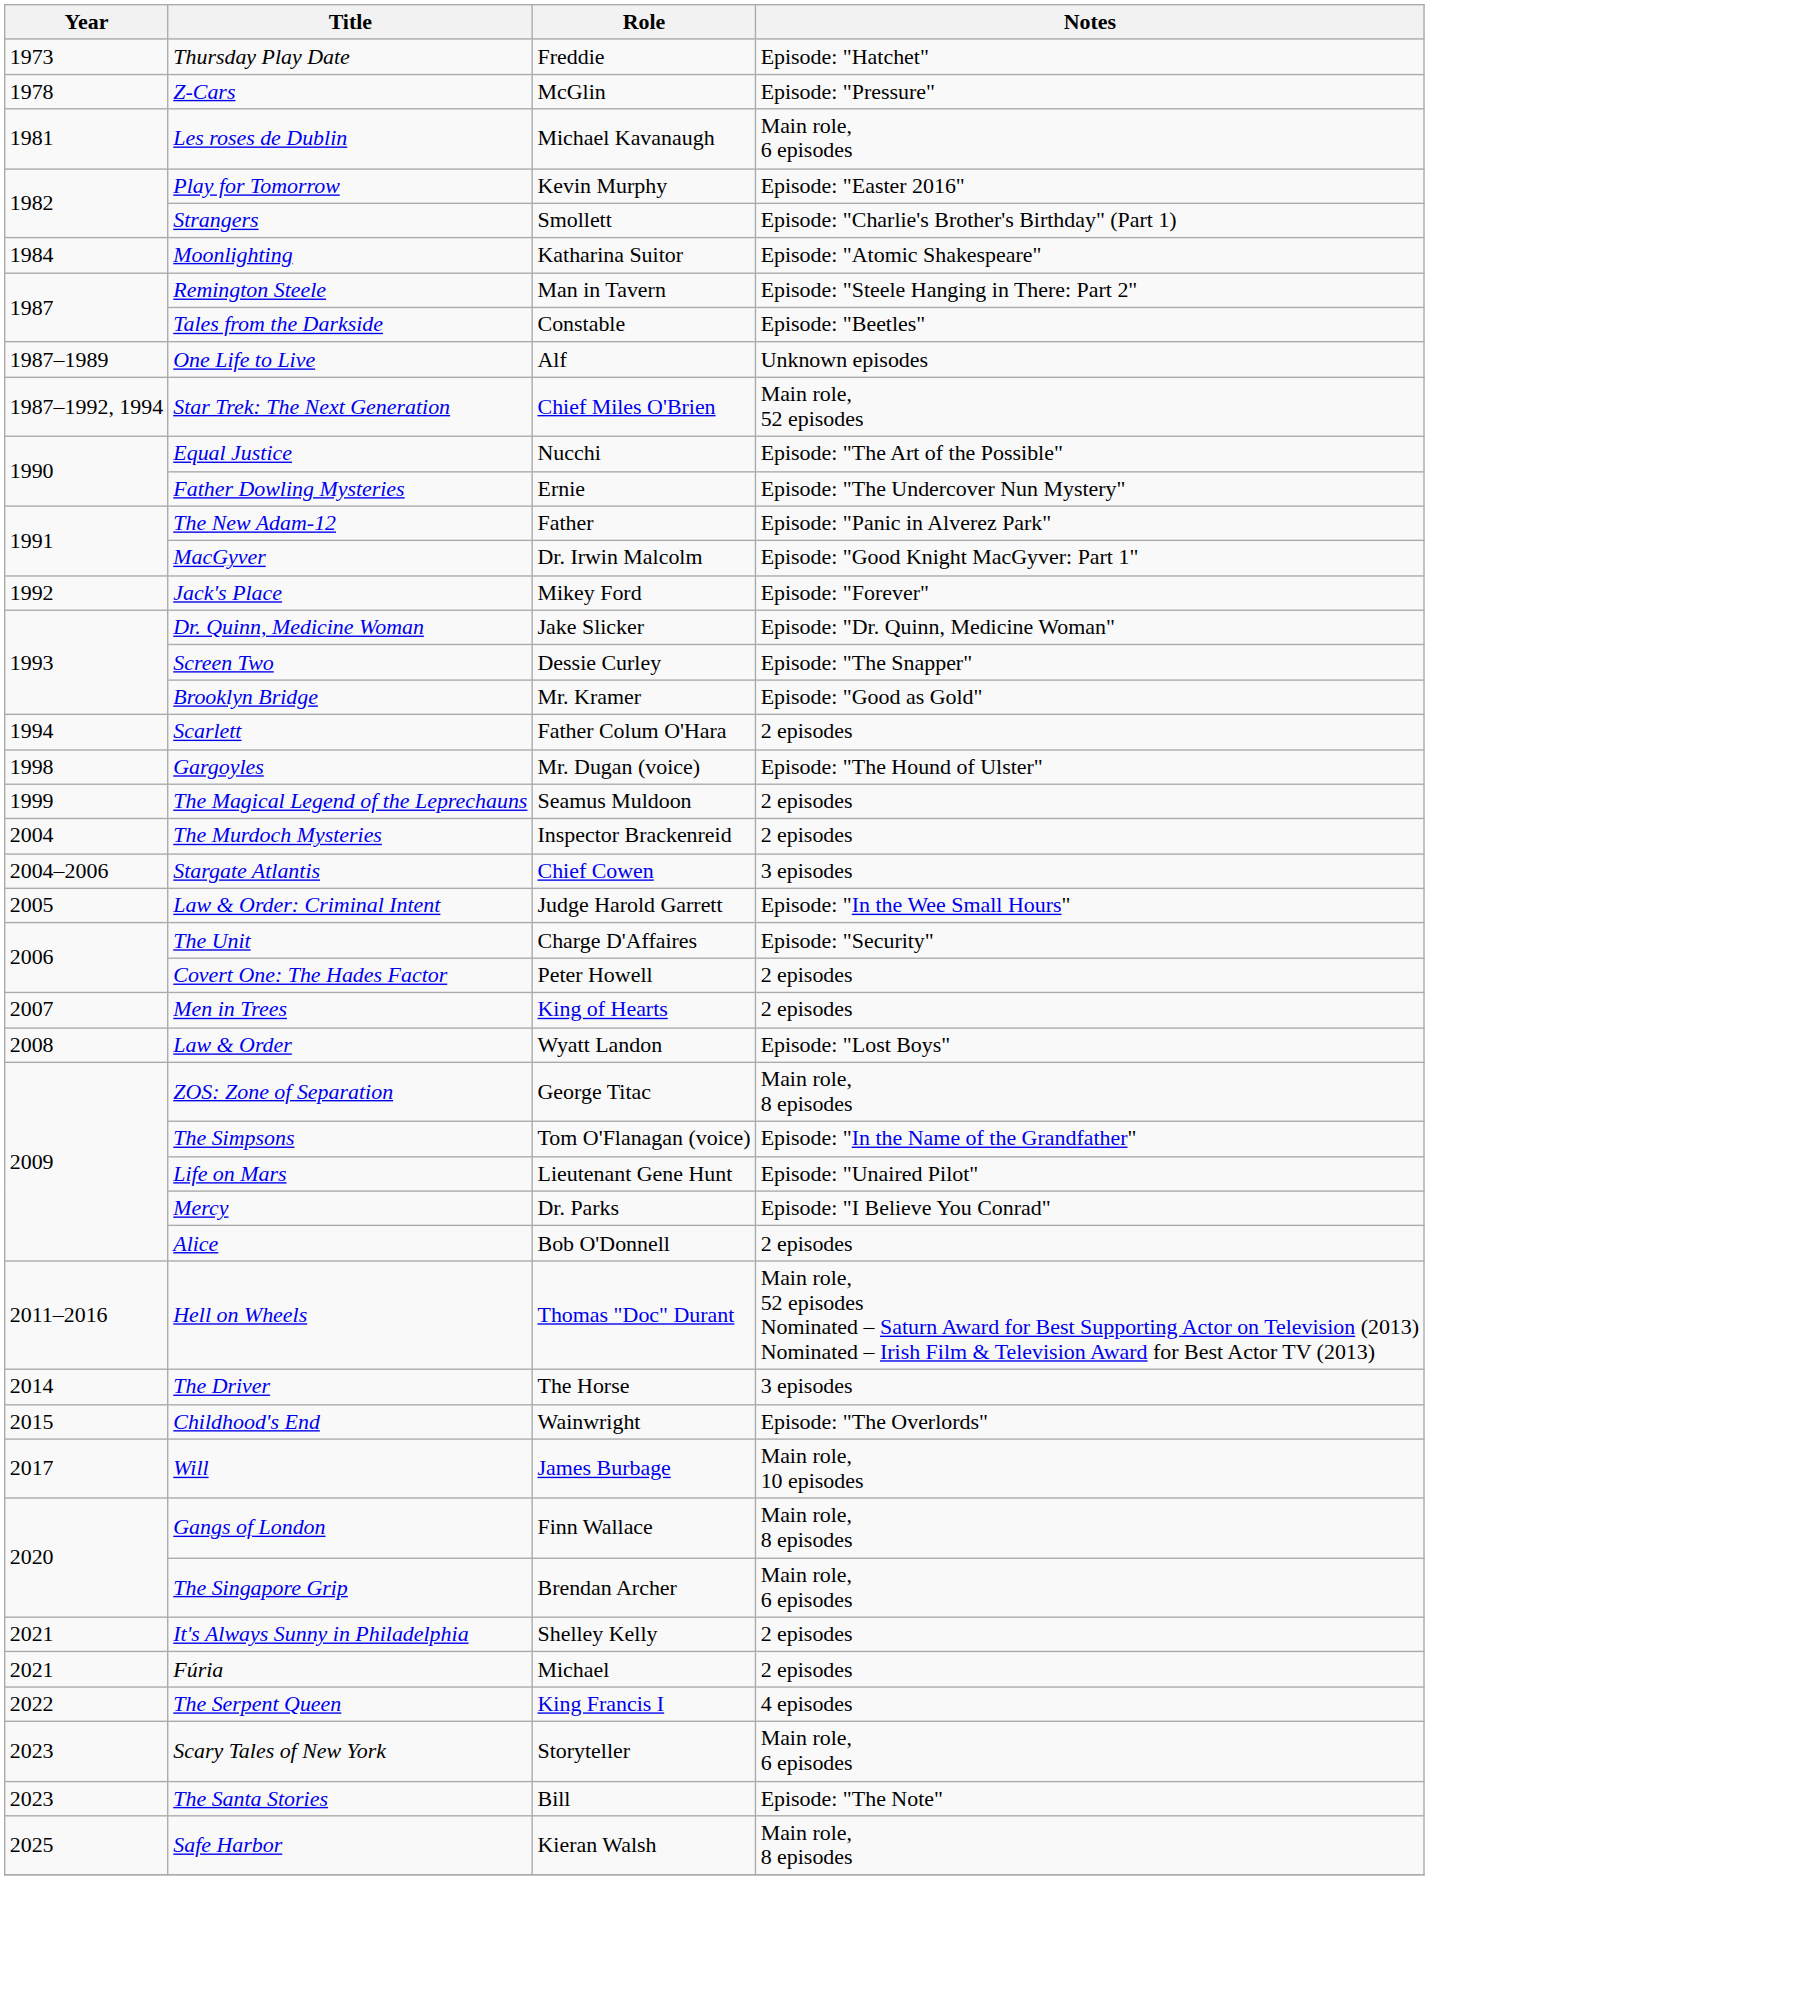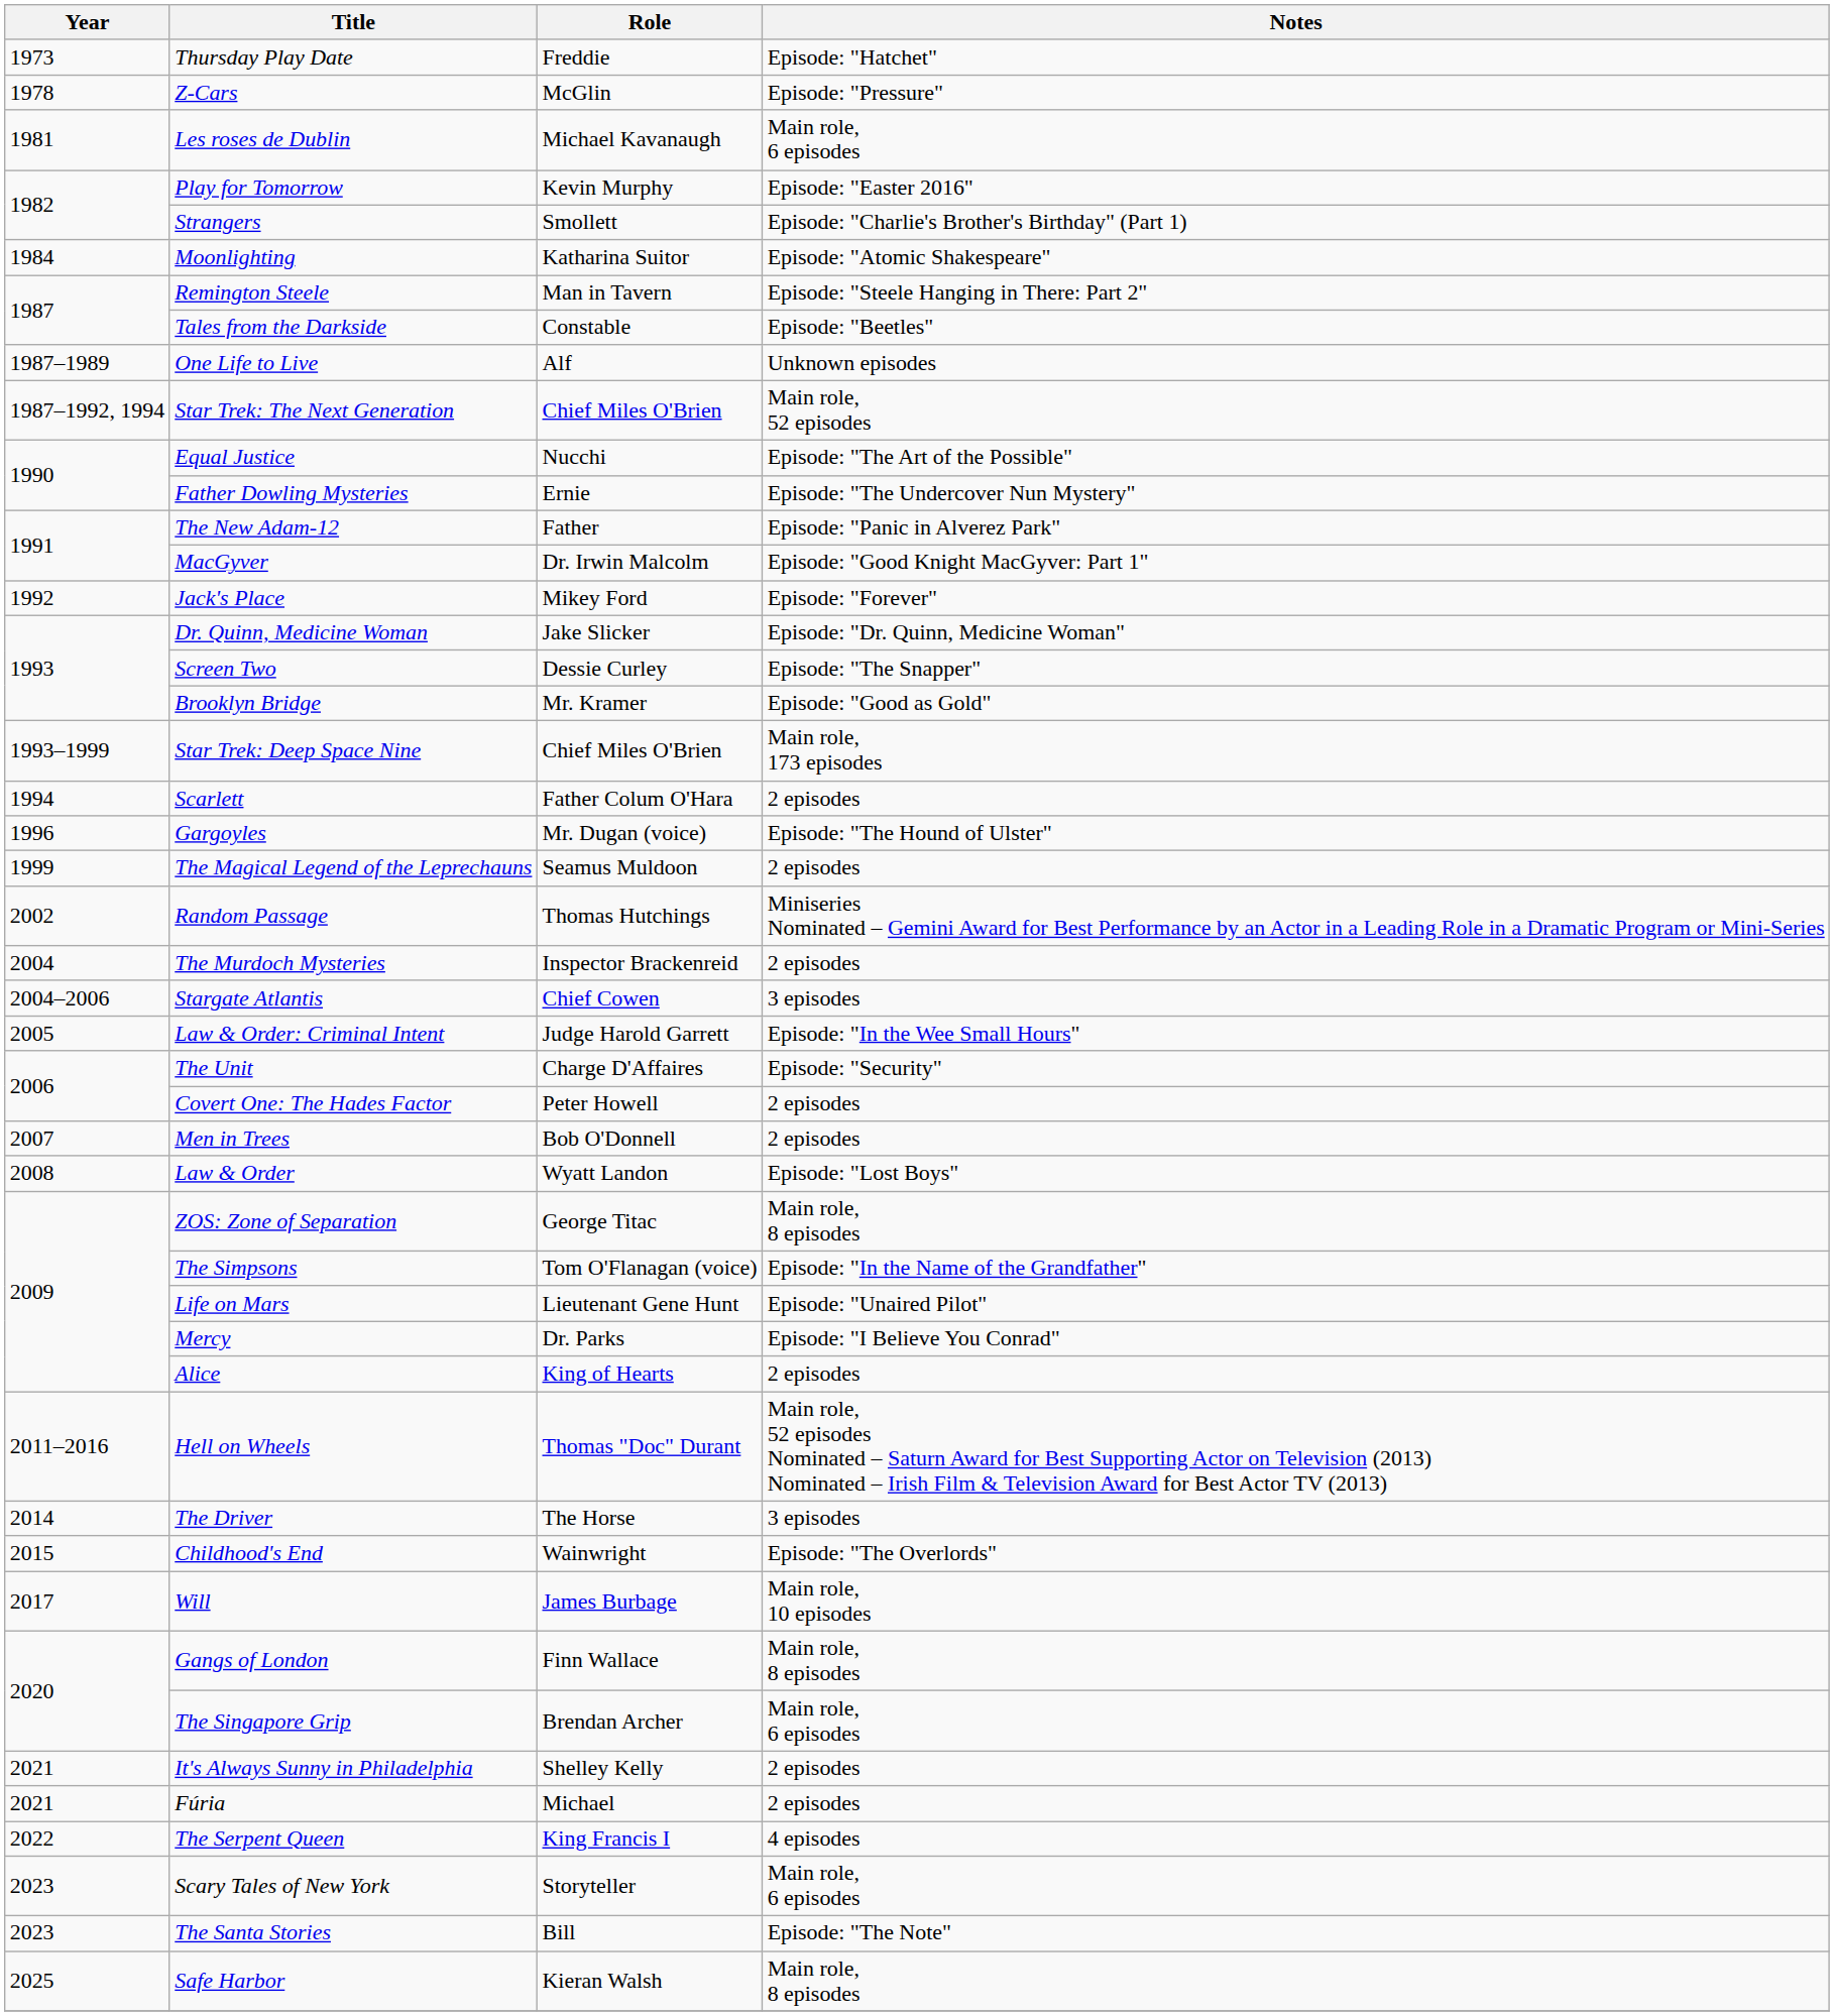+ row: 1993–1999 | Star Trek: Deep Space Nine | Chief Miles O'Brien | Main role, 173 episodes
Gargoyles | Year: 1998 -> 1996
+ row: 2002 | Random Passage | Thomas Hutchings | Miniseries Nominated – Gemini Award for Best Performance by an Actor in a Leading Role in a Dramatic Program or Mini-Series
Men in Trees | Role: King of Hearts -> Bob O'Donnell
Alice | Role: Bob O'Donnell -> King of Hearts
